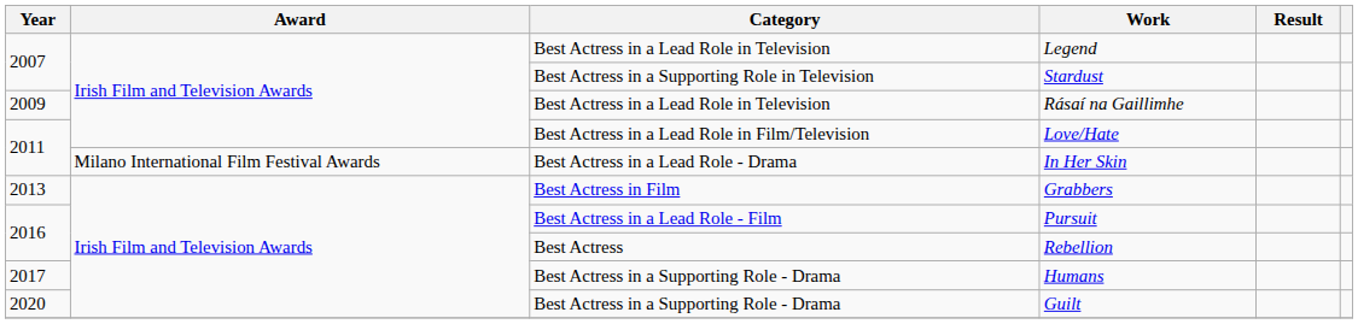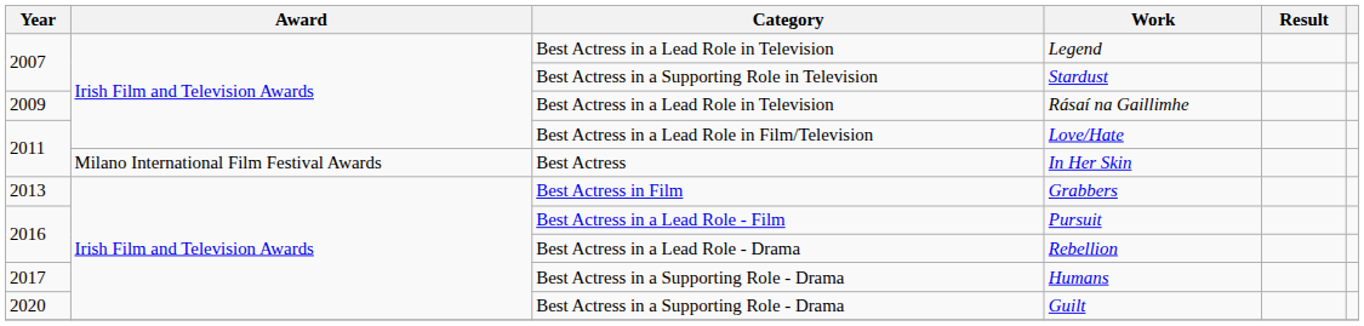In Her Skin | Category: Best Actress in a Lead Role - Drama -> Best Actress
Rebellion | Category: Best Actress -> Best Actress in a Lead Role - Drama
